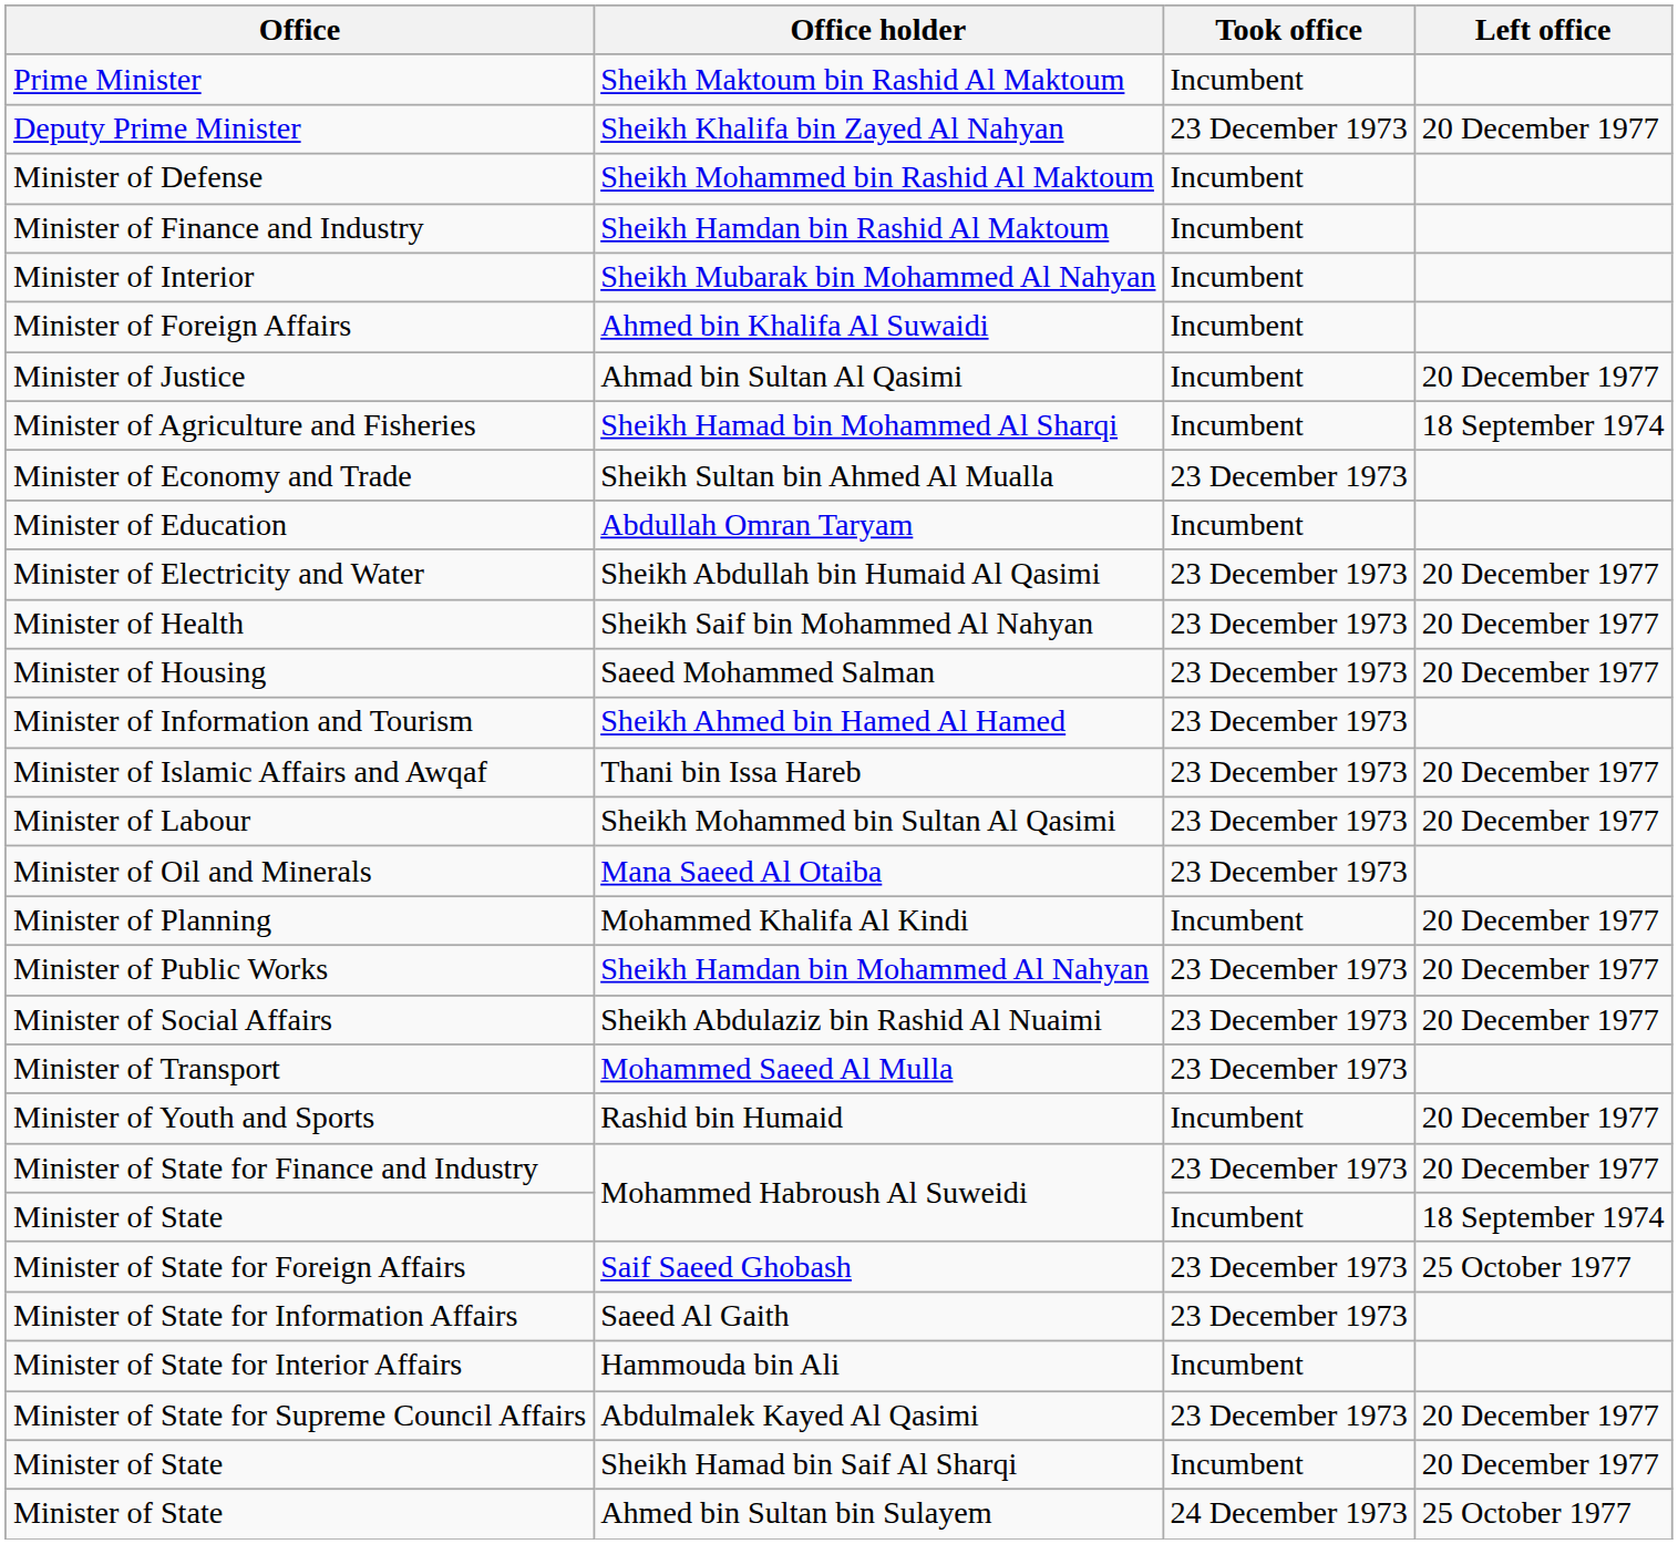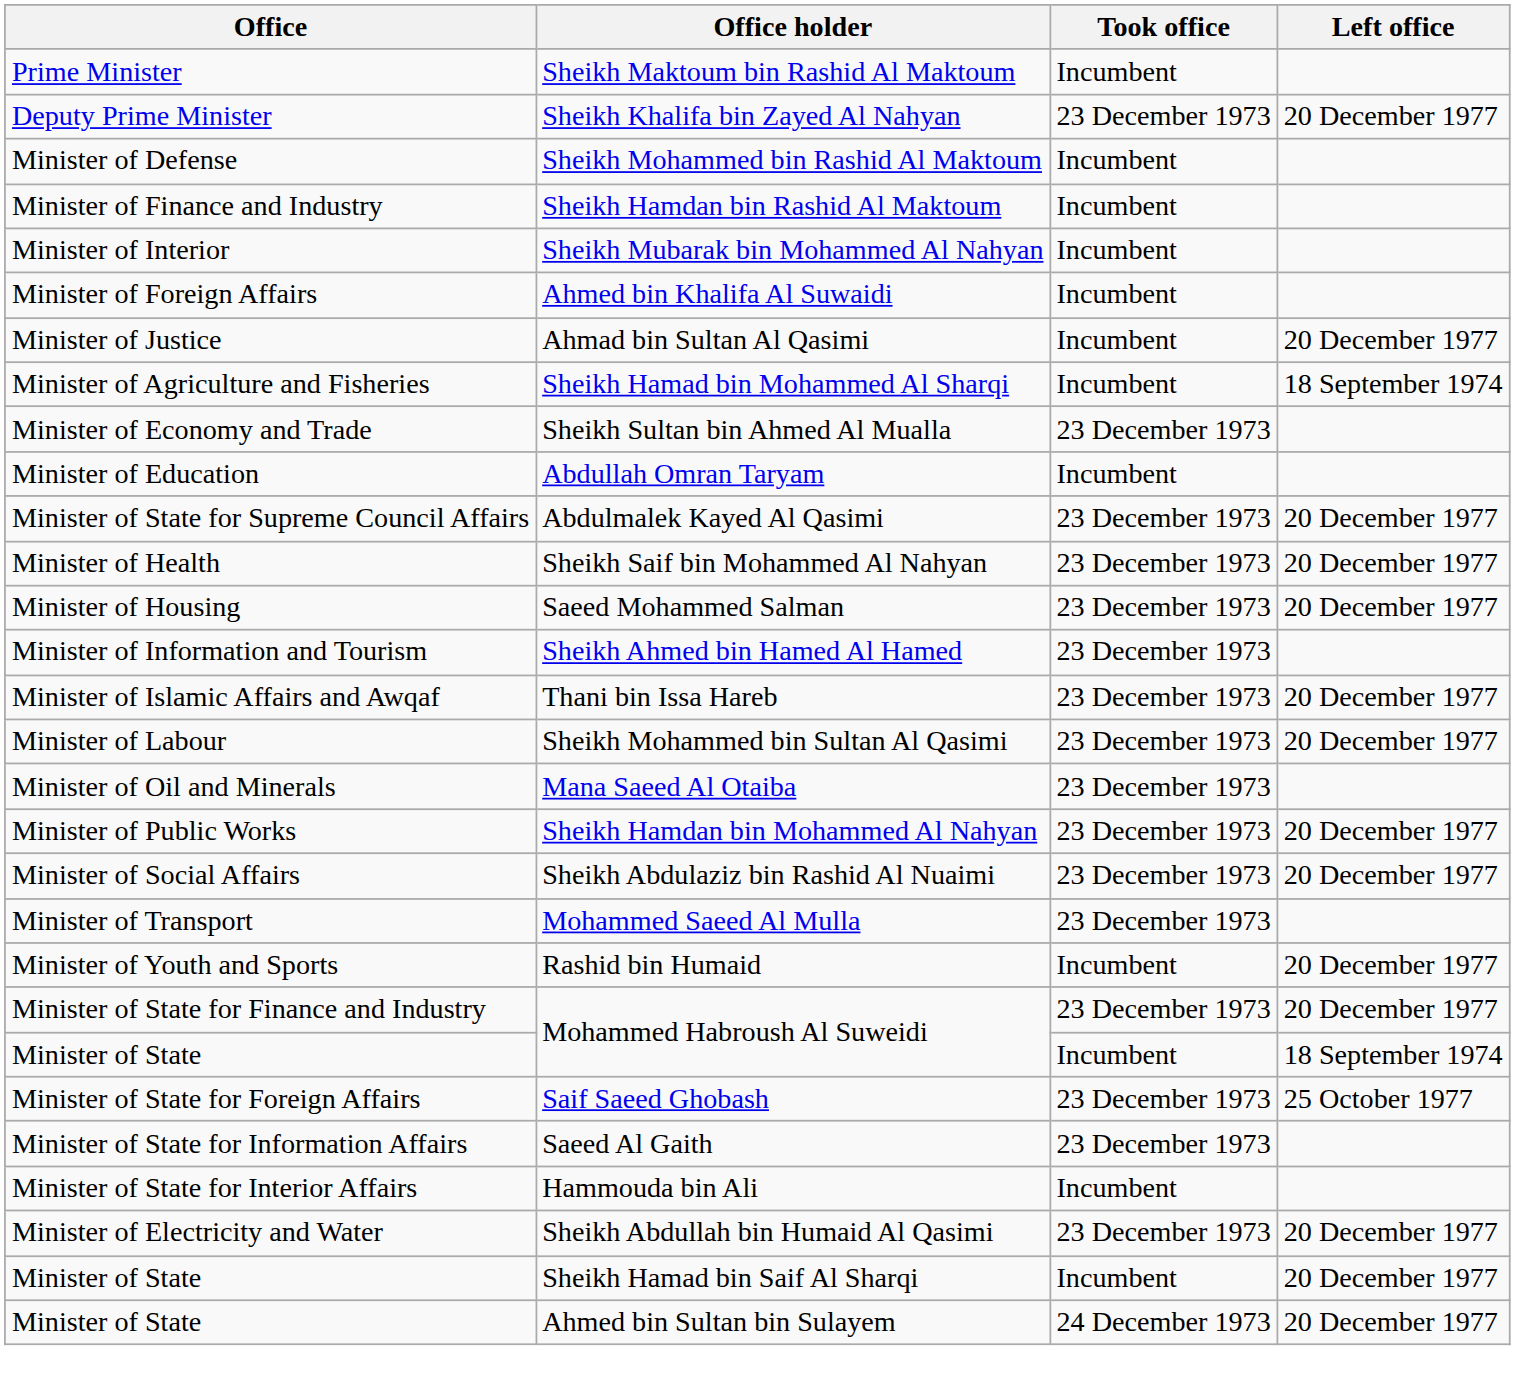rows swapped: Sheikh Abdullah bin Humaid Al Qasimi <-> Abdulmalek Kayed Al Qasimi
- row: Minister of Planning | Mohammed Khalifa Al Kindi | Incumbent | 20 December 1977
Ahmed bin Sultan bin Sulayem | Left office: 25 October 1977 -> 20 December 1977
